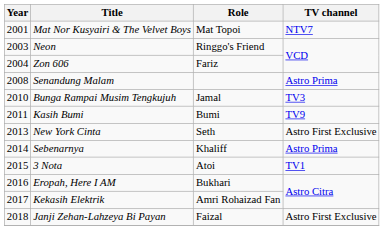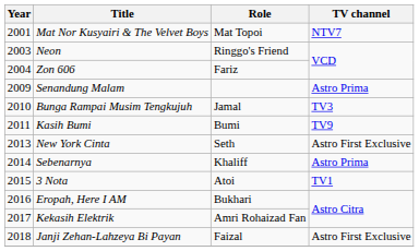Senandung Malam | Year: 2008 -> 2009
